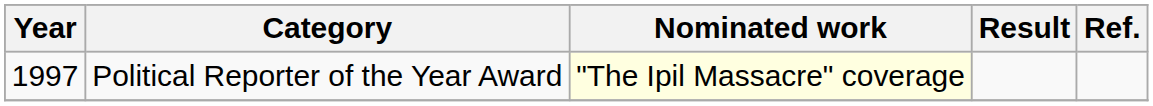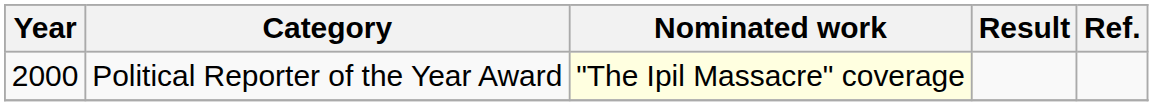Political Reporter of the Year Award | Year: 1997 -> 2000
